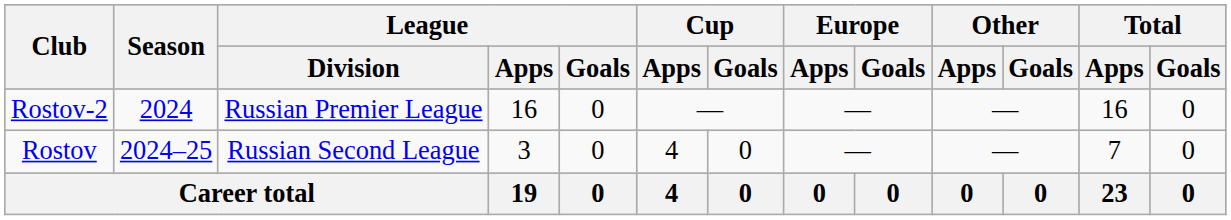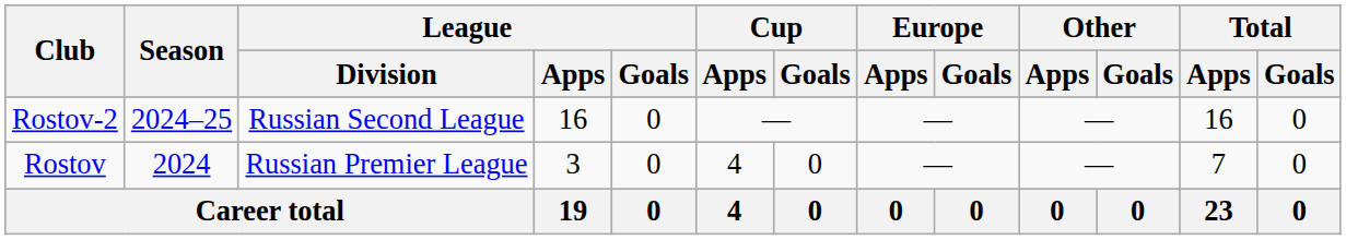Rostov-2 | Season: 2024 -> 2024–25
Rostov-2 | League / Division: Russian Premier League -> Russian Second League
Rostov | Season: 2024–25 -> 2024
Rostov | League / Division: Russian Second League -> Russian Premier League
